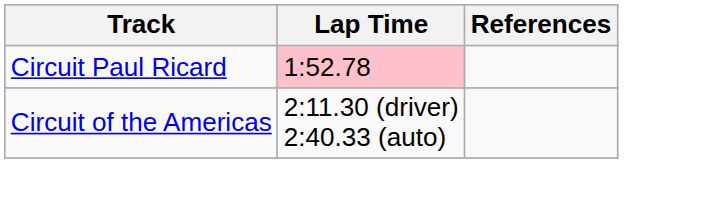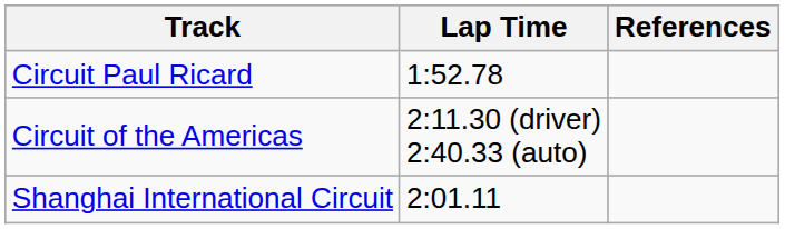Circuit Paul Ricard | Lap Time: pink background -> no background
+ row: Shanghai International Circuit | 2:01.11
